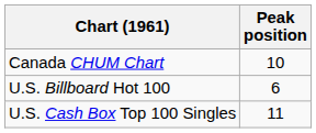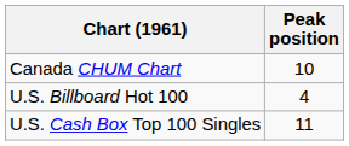U.S. Billboard Hot 100 | Peak position: 6 -> 4
